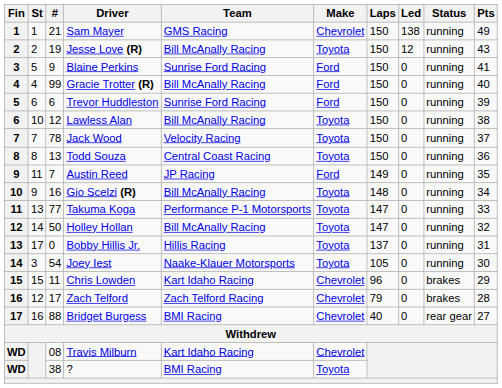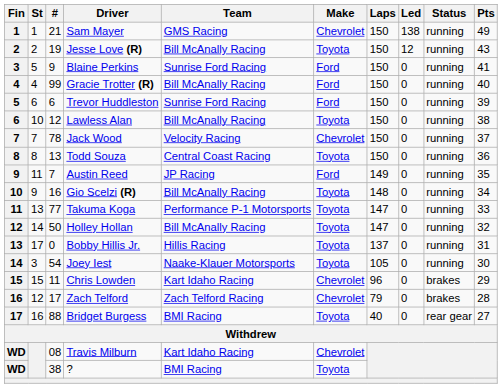Jack Wood | Make: Toyota -> Chevrolet
Bridget Burgess | Make: Chevrolet -> Toyota
